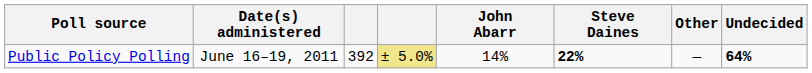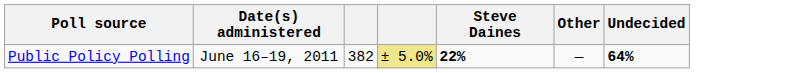- column: John Abarr | 14%
Public Policy Polling | column 3: 392 -> 382
